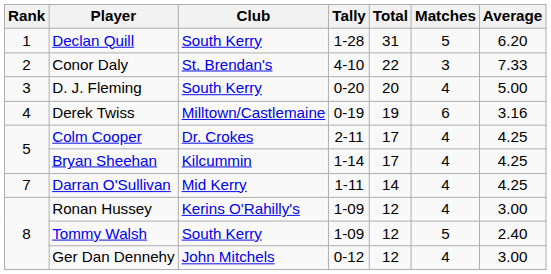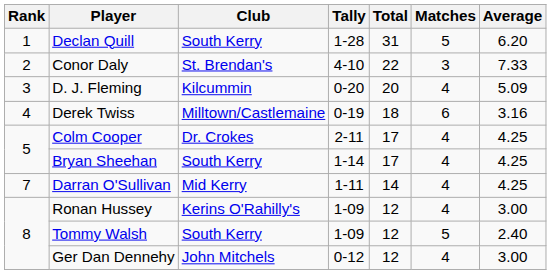D. J. Fleming | Club: South Kerry -> Kilcummin
D. J. Fleming | Average: 5.00 -> 5.09
Derek Twiss | Total: 19 -> 18
Bryan Sheehan | Club: Kilcummin -> South Kerry
